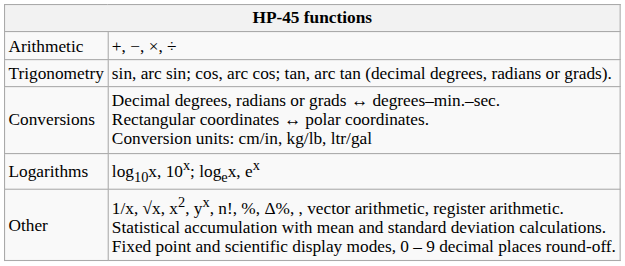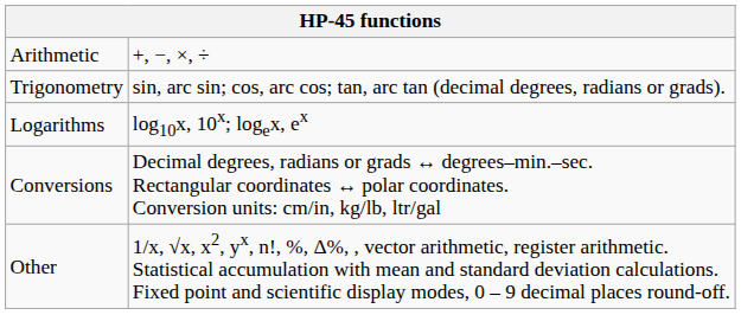rows swapped: Logarithms <-> Conversions
